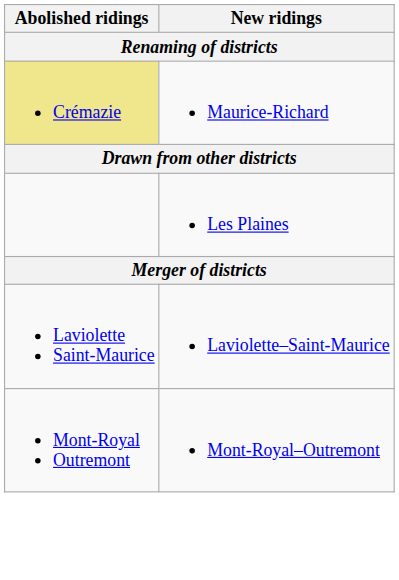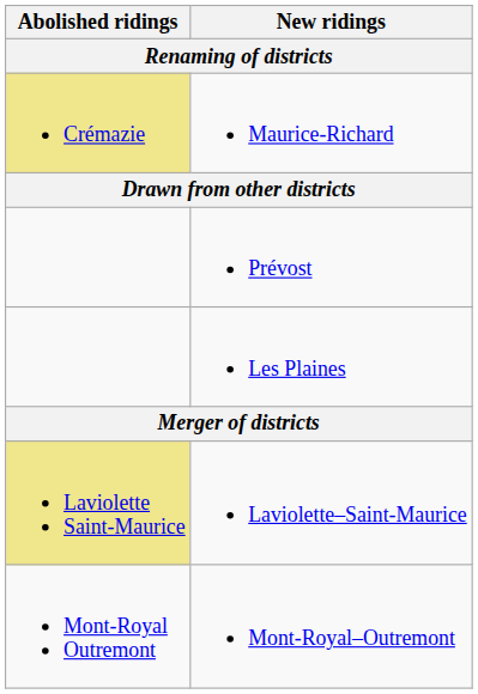+ row: Prévost
Laviolette–Saint-Maurice | Abolished ridings: no background -> khaki background
